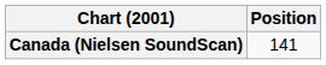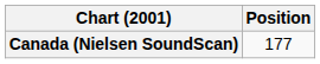Canada (Nielsen SoundScan) | Position: 141 -> 177
